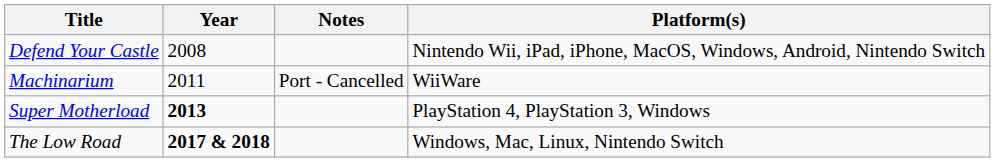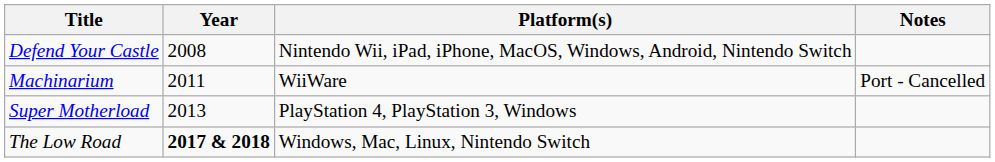columns swapped: Platform(s) <-> Notes
Super Motherload | Year: bold -> normal
